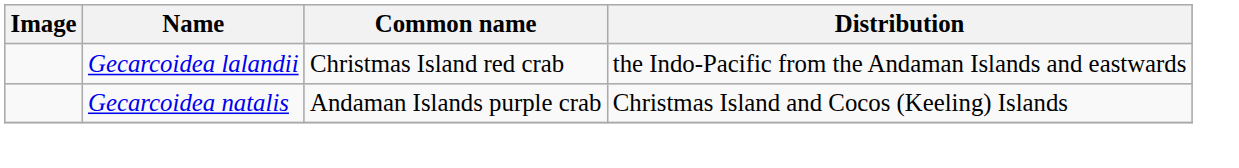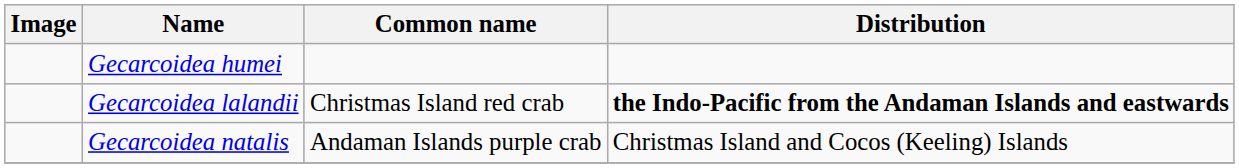+ row: Gecarcoidea humei
Gecarcoidea lalandii | Distribution: normal -> bold
